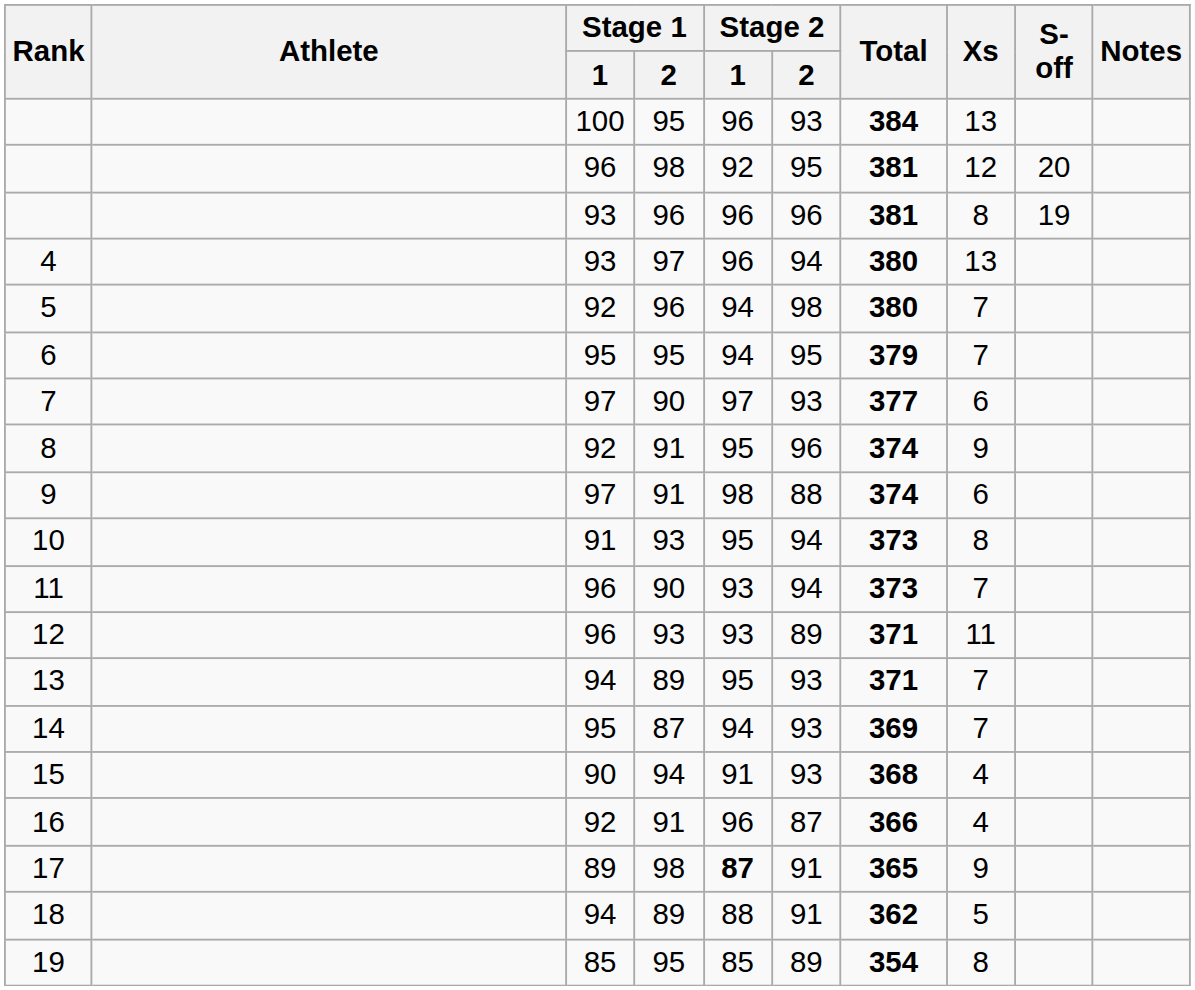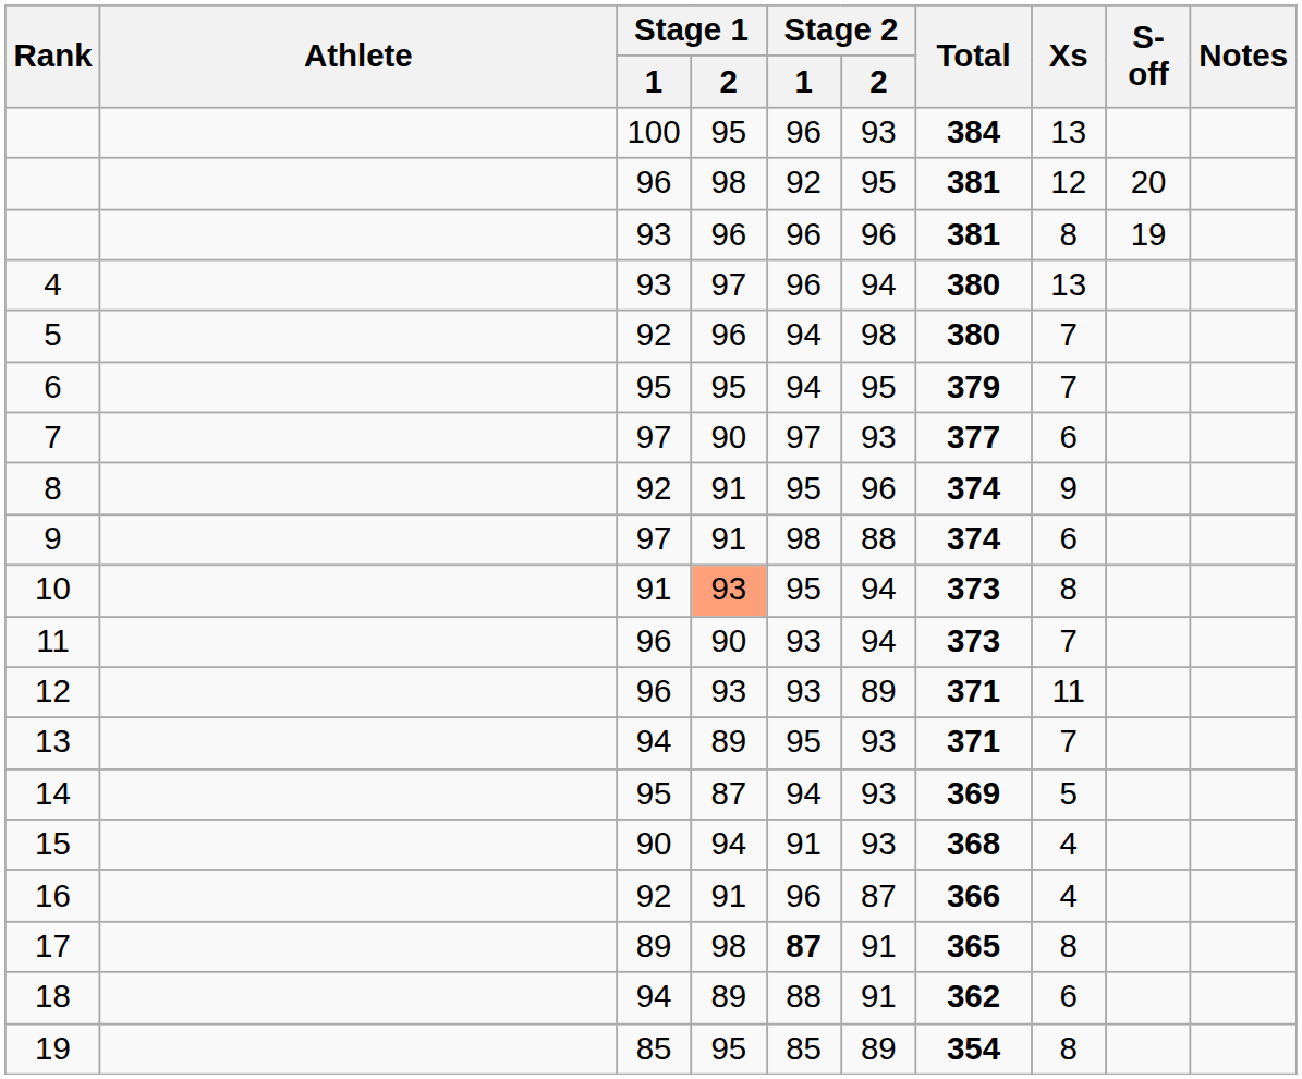10 | Stage 1 / 2: no background -> lightsalmon background
14 | Xs: 7 -> 5
17 | Xs: 9 -> 8
18 | Xs: 5 -> 6
